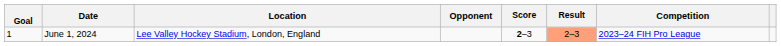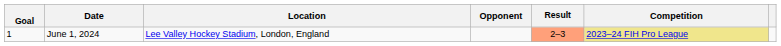- column: Score | 2–3
June 1, 2024 | Competition: no background -> khaki background
